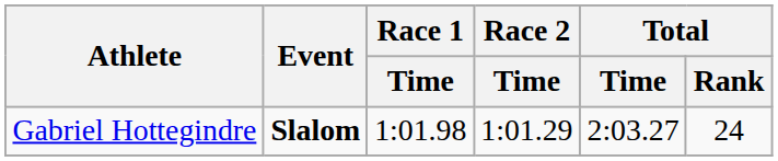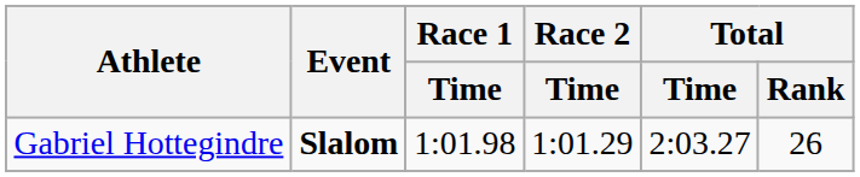Gabriel Hottegindre | Total / Rank: 24 -> 26
